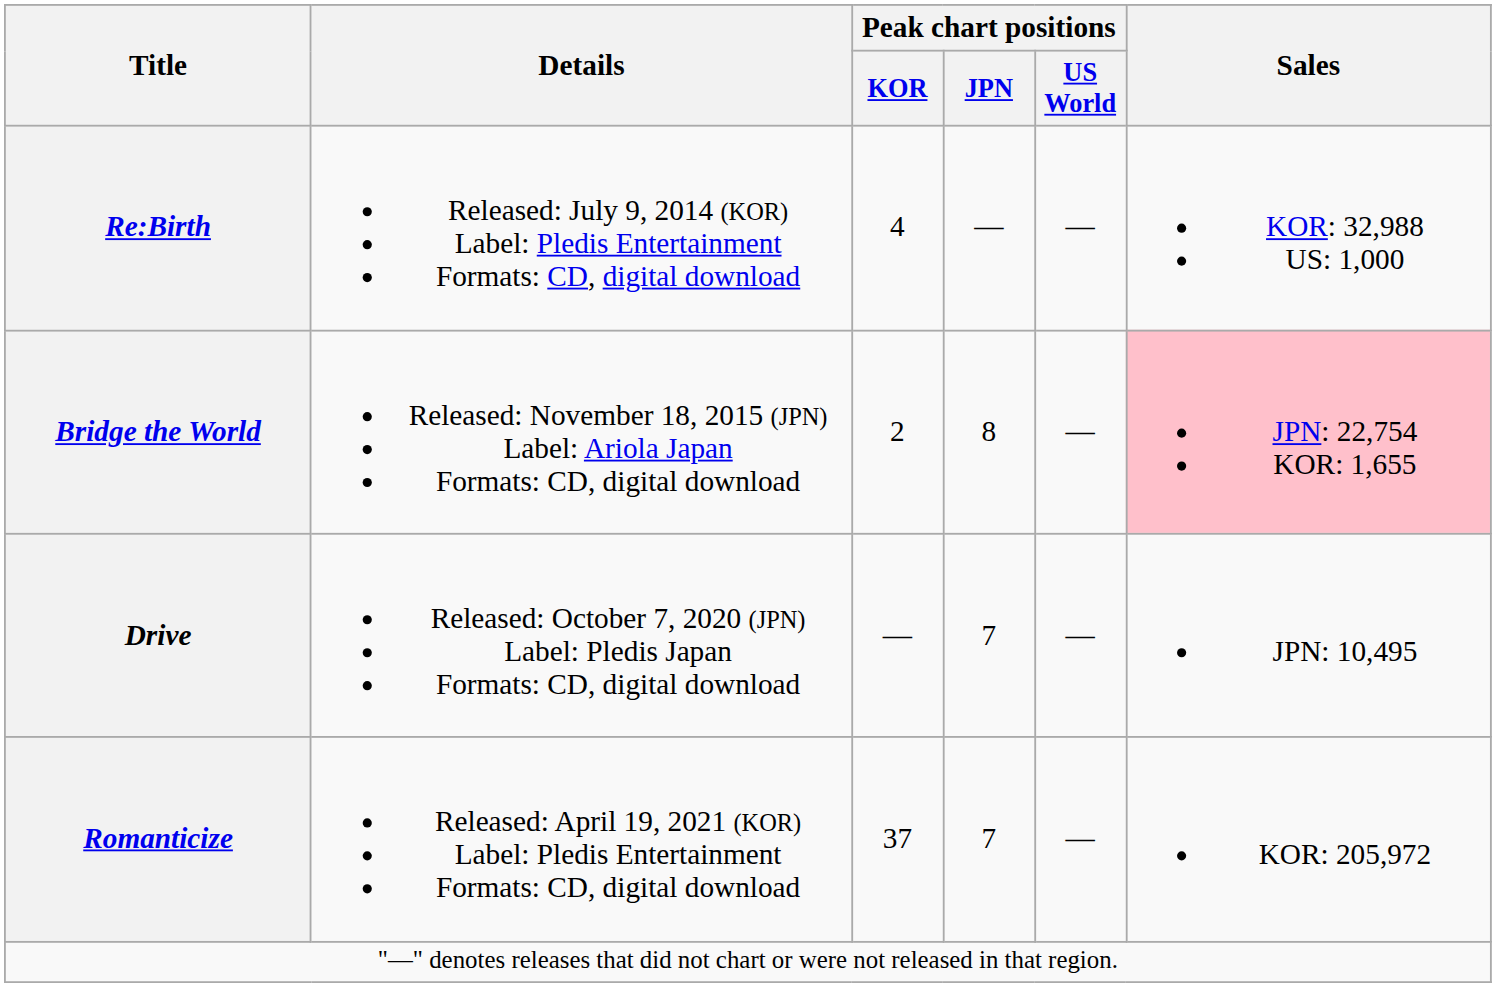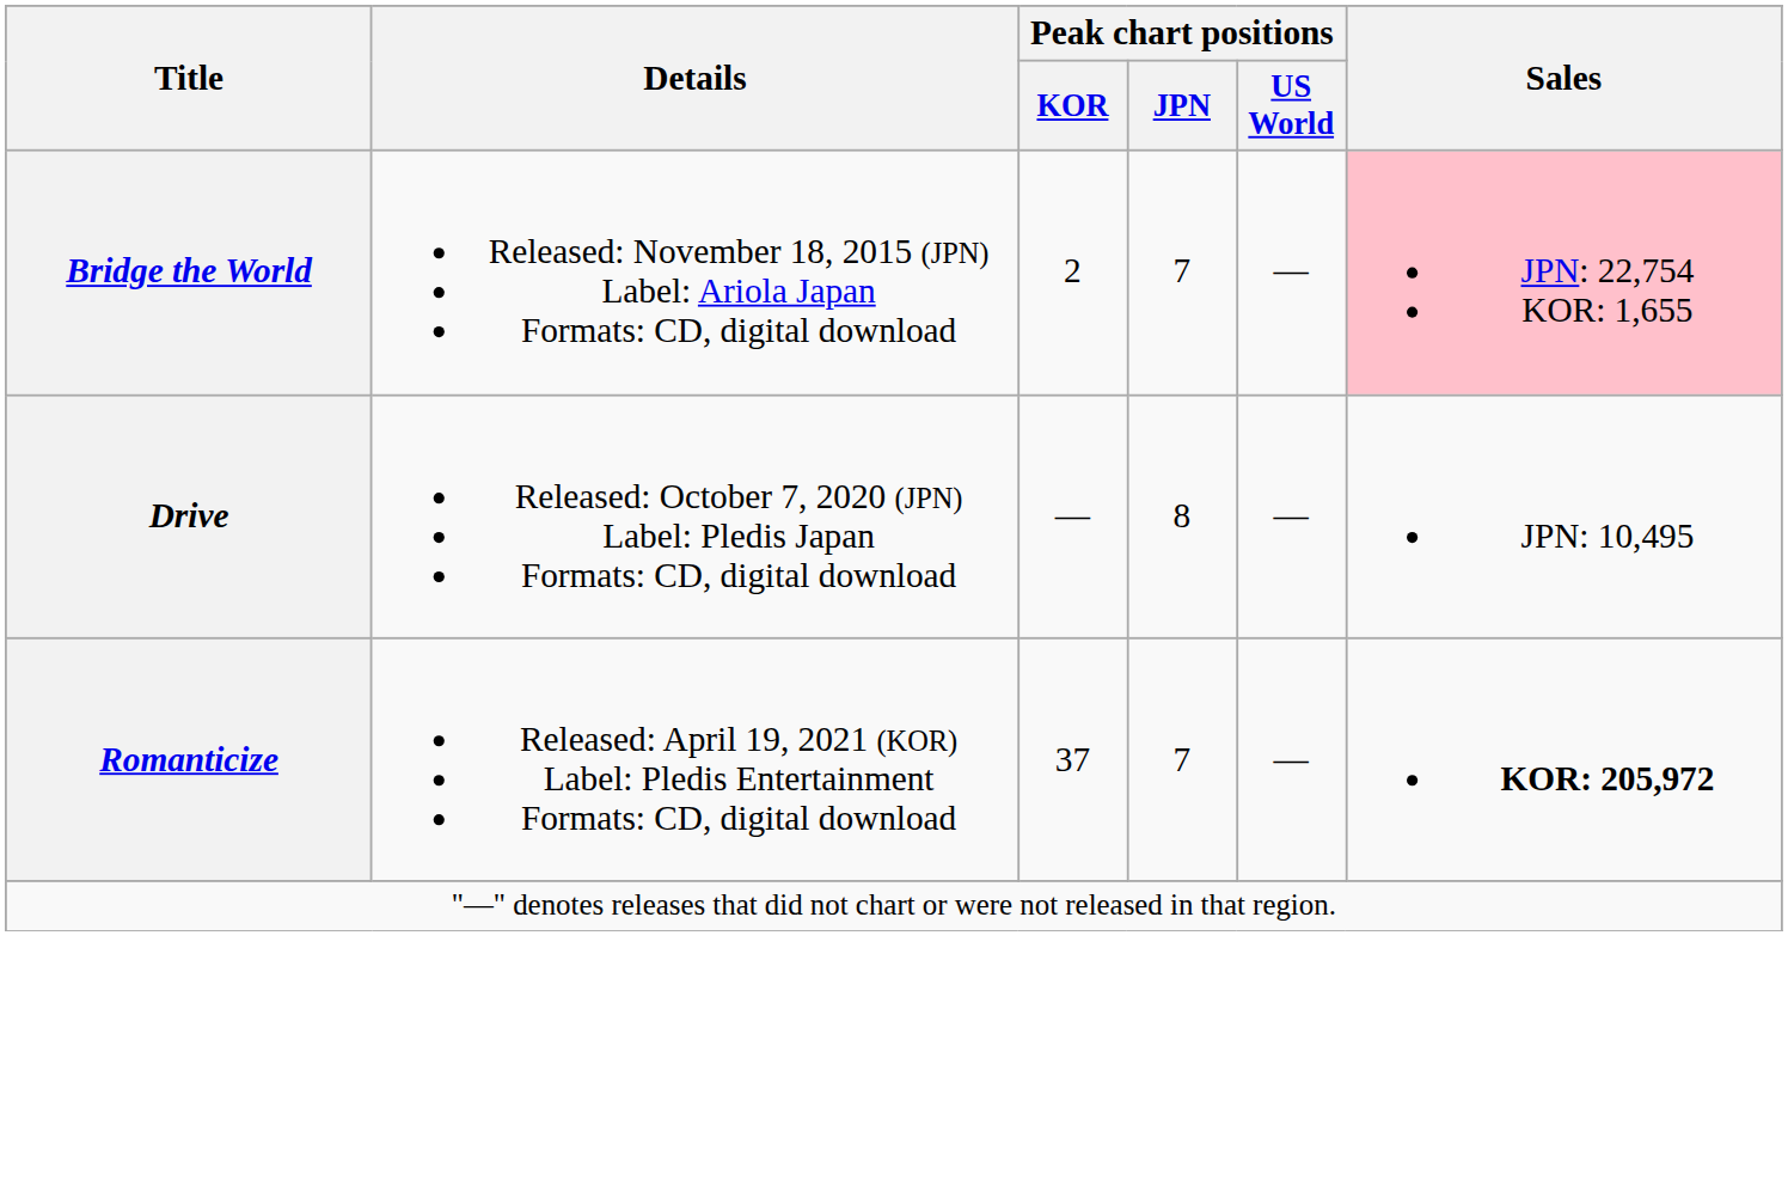- row: Re:Birth | Released: July 9, 2014 (KOR) Label: Pledis Entertainment Formats: CD, digital download | 4 | — | — | KOR: 32,988 US: 1,000
Bridge the World | Peak chart positions / JPN: 8 -> 7
Drive | Peak chart positions / JPN: 7 -> 8
Romanticize | Sales: normal -> bold
